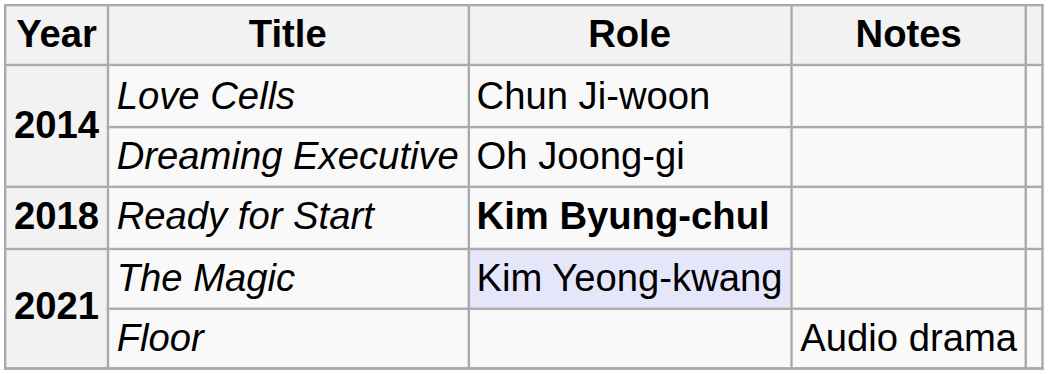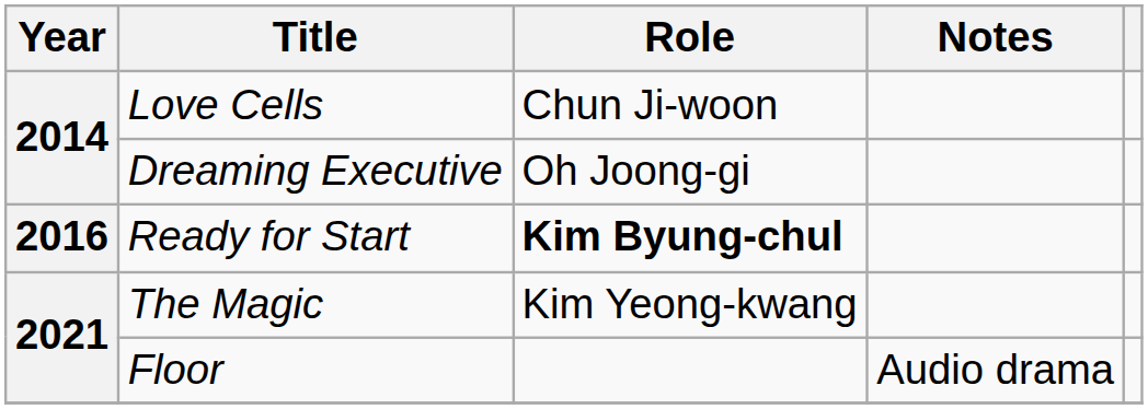Ready for Start | Year: 2018 -> 2016
The Magic | Role: lavender background -> no background
